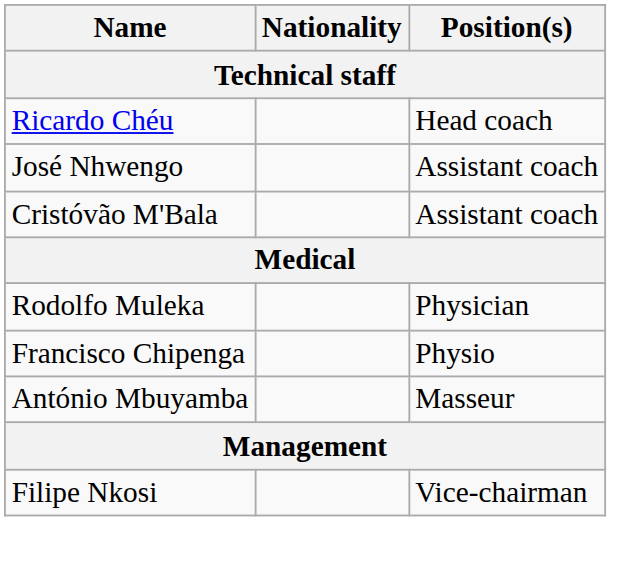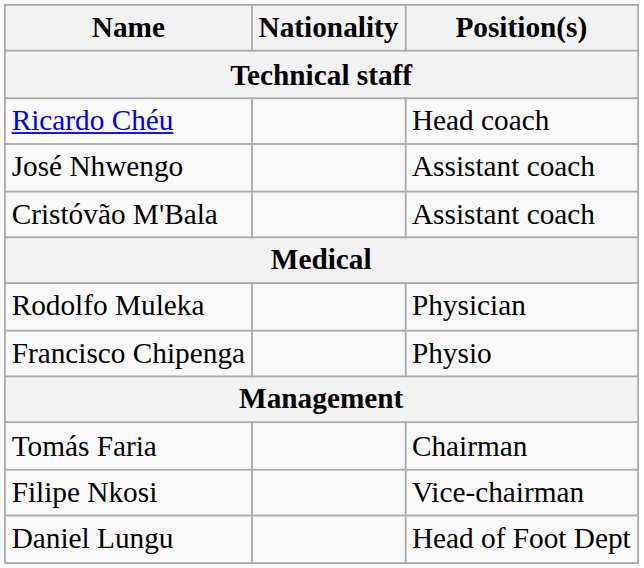- row: António Mbuyamba | Masseur
+ row: Tomás Faria | Chairman
+ row: Daniel Lungu | Head of Foot Dept
